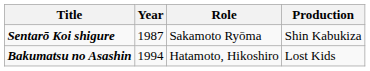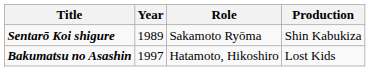Sentarō Koi shigure | Year: 1987 -> 1989
Bakumatsu no Asashin | Year: 1994 -> 1997
